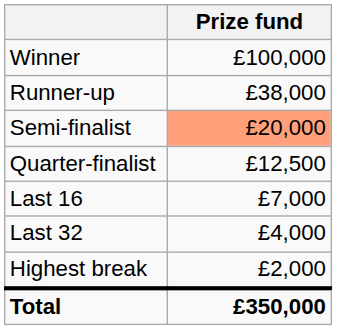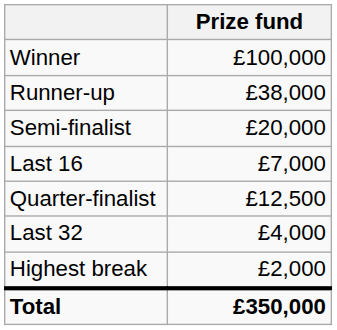Semi-finalist | Prize fund: lightsalmon background -> no background
rows swapped: Quarter-finalist <-> Last 16
